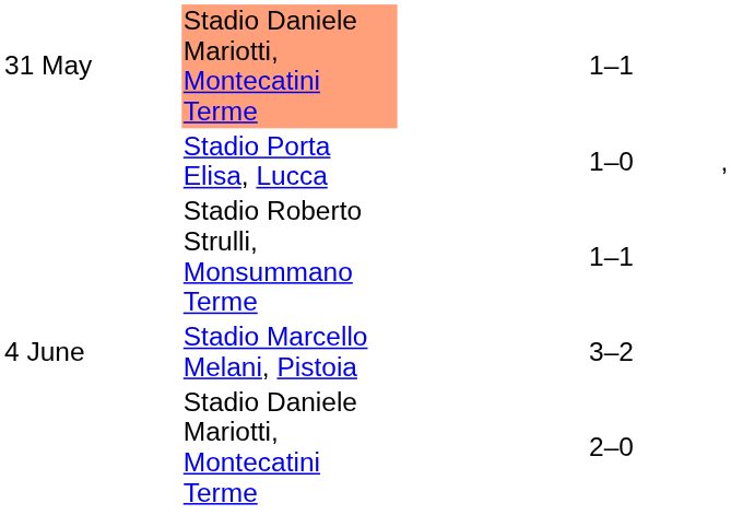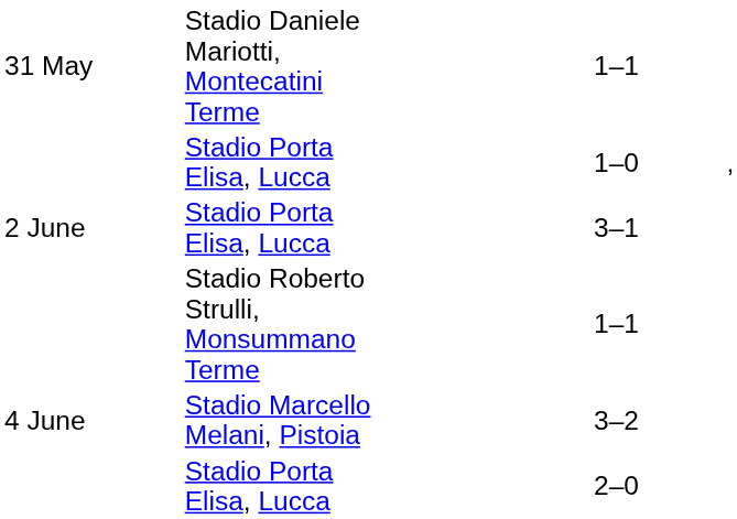31 May / 1–1 | column 2: lightsalmon background -> no background
+ row: 2 June | Stadio Porta Elisa, Lucca | 3–1
2–0 | column 2: Stadio Daniele Mariotti, Montecatini Terme -> Stadio Porta Elisa, Lucca
